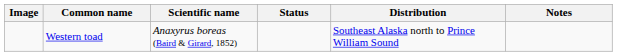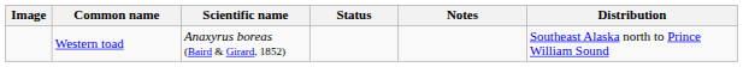columns swapped: Notes <-> Distribution
